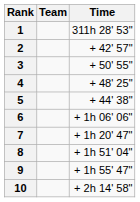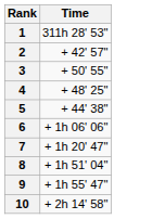- column: Team
